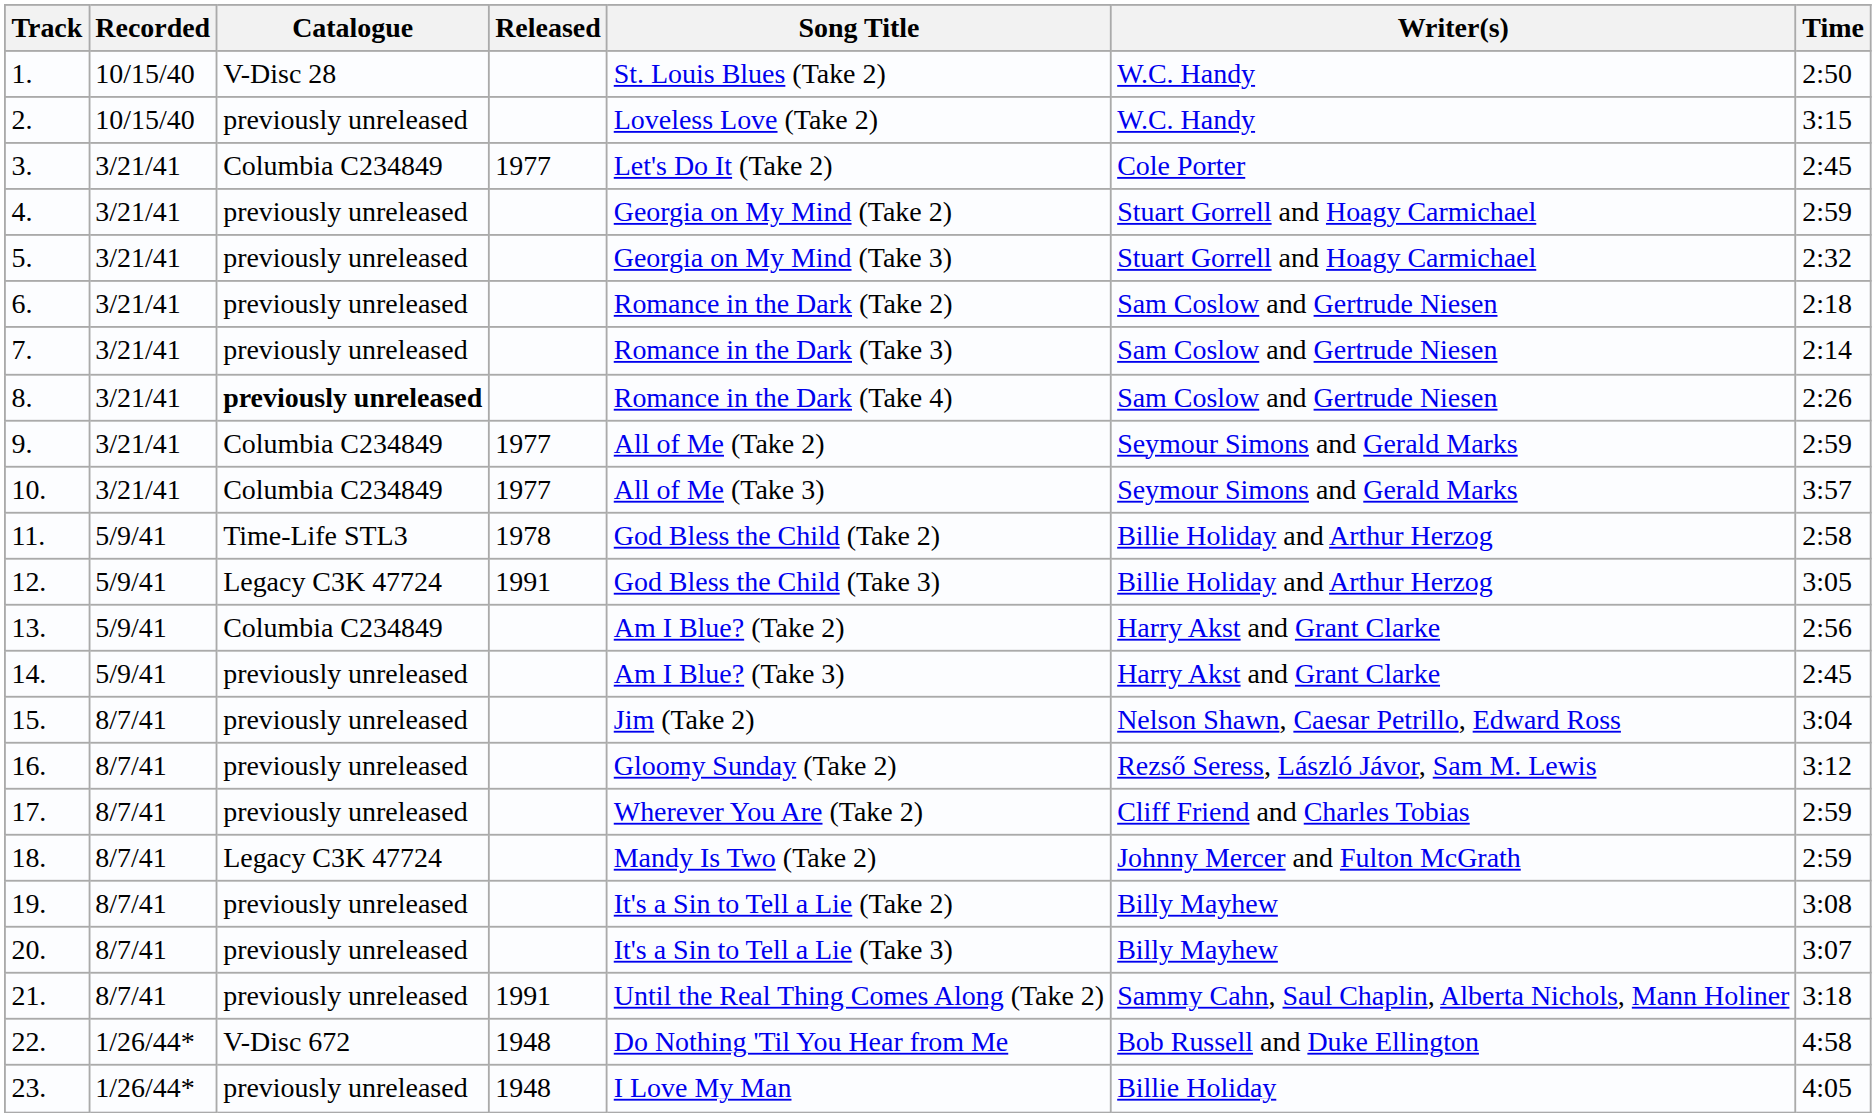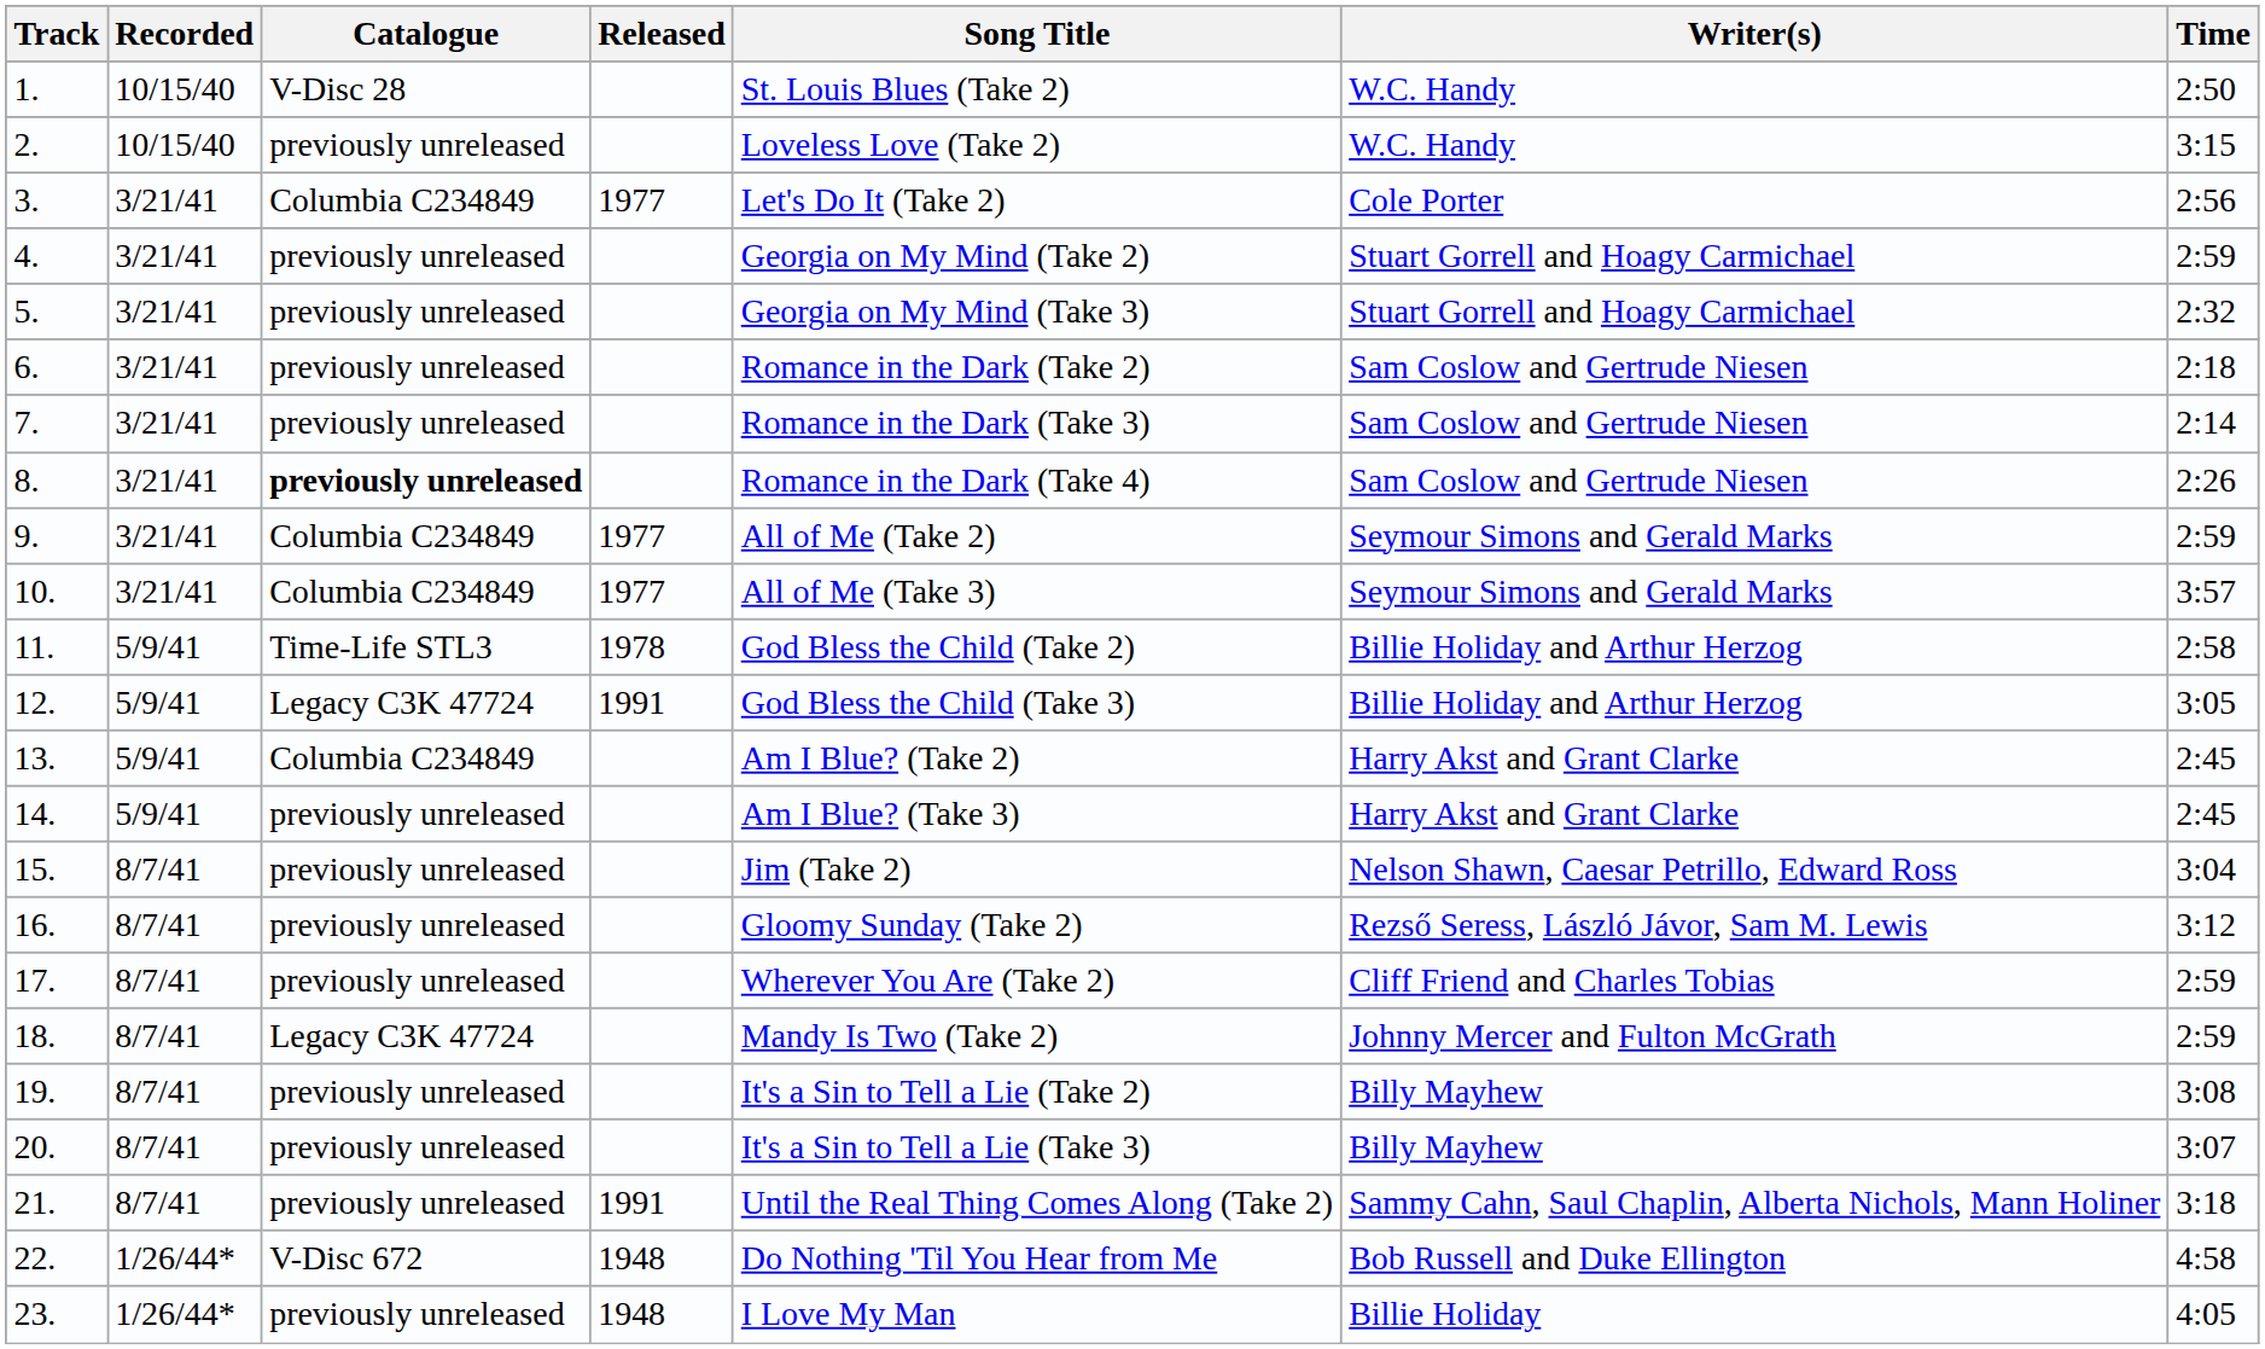3. | Time: 2:45 -> 2:56
13. | Time: 2:56 -> 2:45
